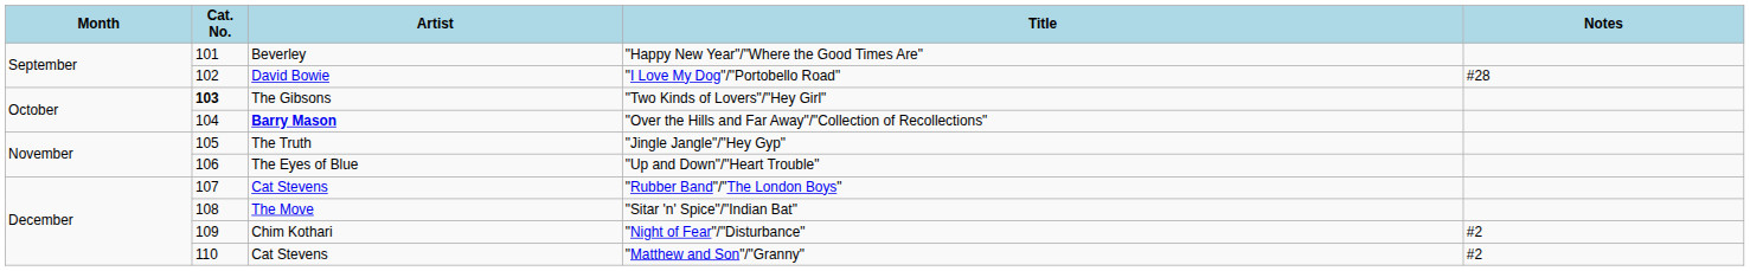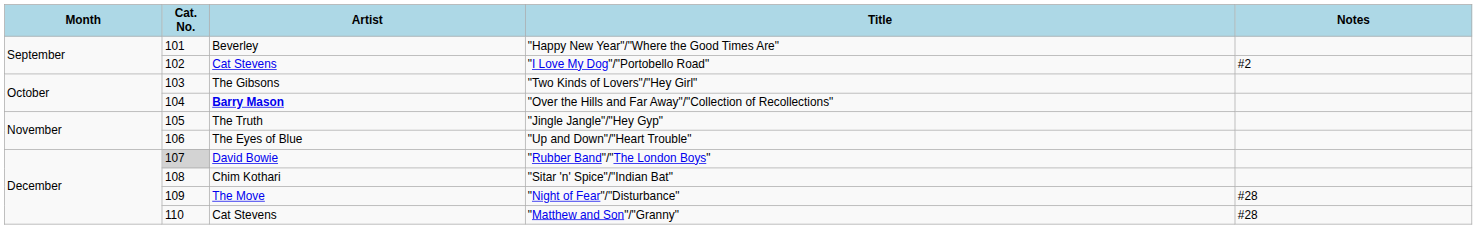"I Love My Dog"/"Portobello Road" | Artist: David Bowie -> Cat Stevens
"I Love My Dog"/"Portobello Road" | Notes: #28 -> #2
"Two Kinds of Lovers"/"Hey Girl" | Cat. No.: bold -> normal
"Rubber Band"/"The London Boys" | Cat. No.: no background -> lightgrey background
"Rubber Band"/"The London Boys" | Artist: Cat Stevens -> David Bowie
"Sitar 'n' Spice"/"Indian Bat" | Artist: The Move -> Chim Kothari
"Night of Fear"/"Disturbance" | Artist: Chim Kothari -> The Move
"Night of Fear"/"Disturbance" | Notes: #2 -> #28
"Matthew and Son"/"Granny" | Notes: #2 -> #28
